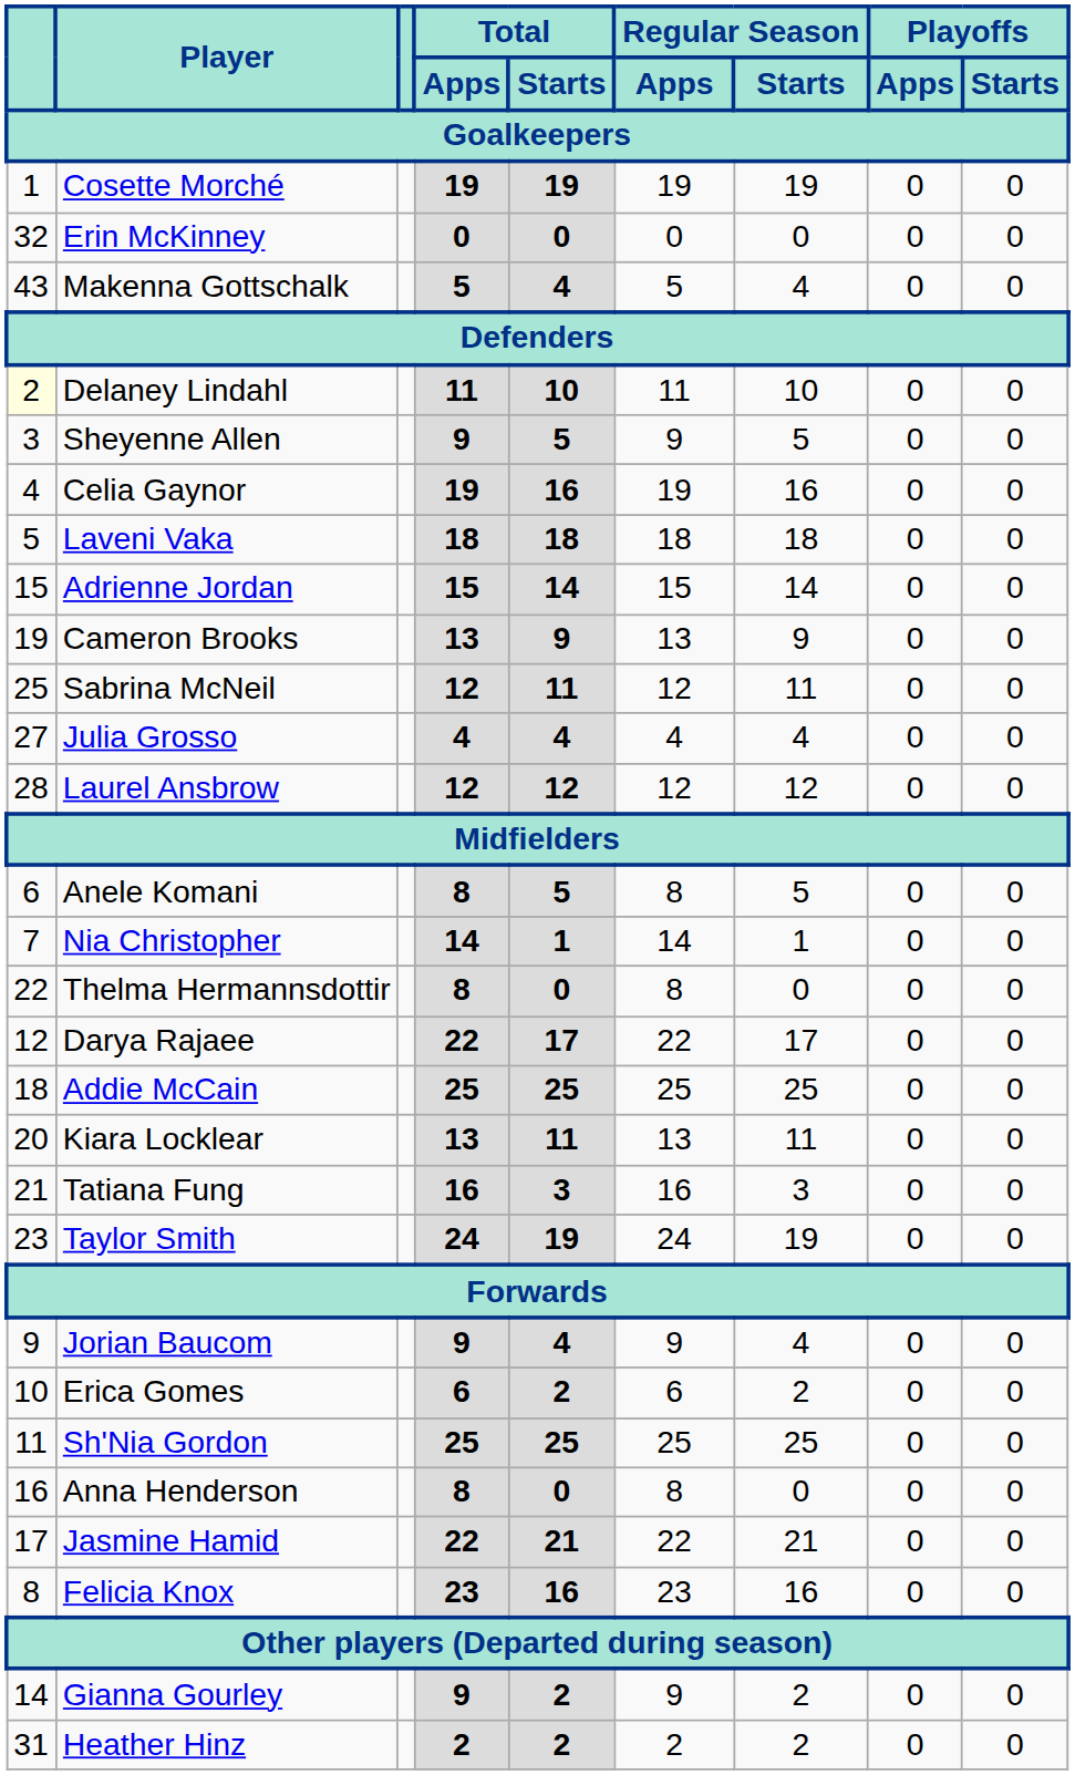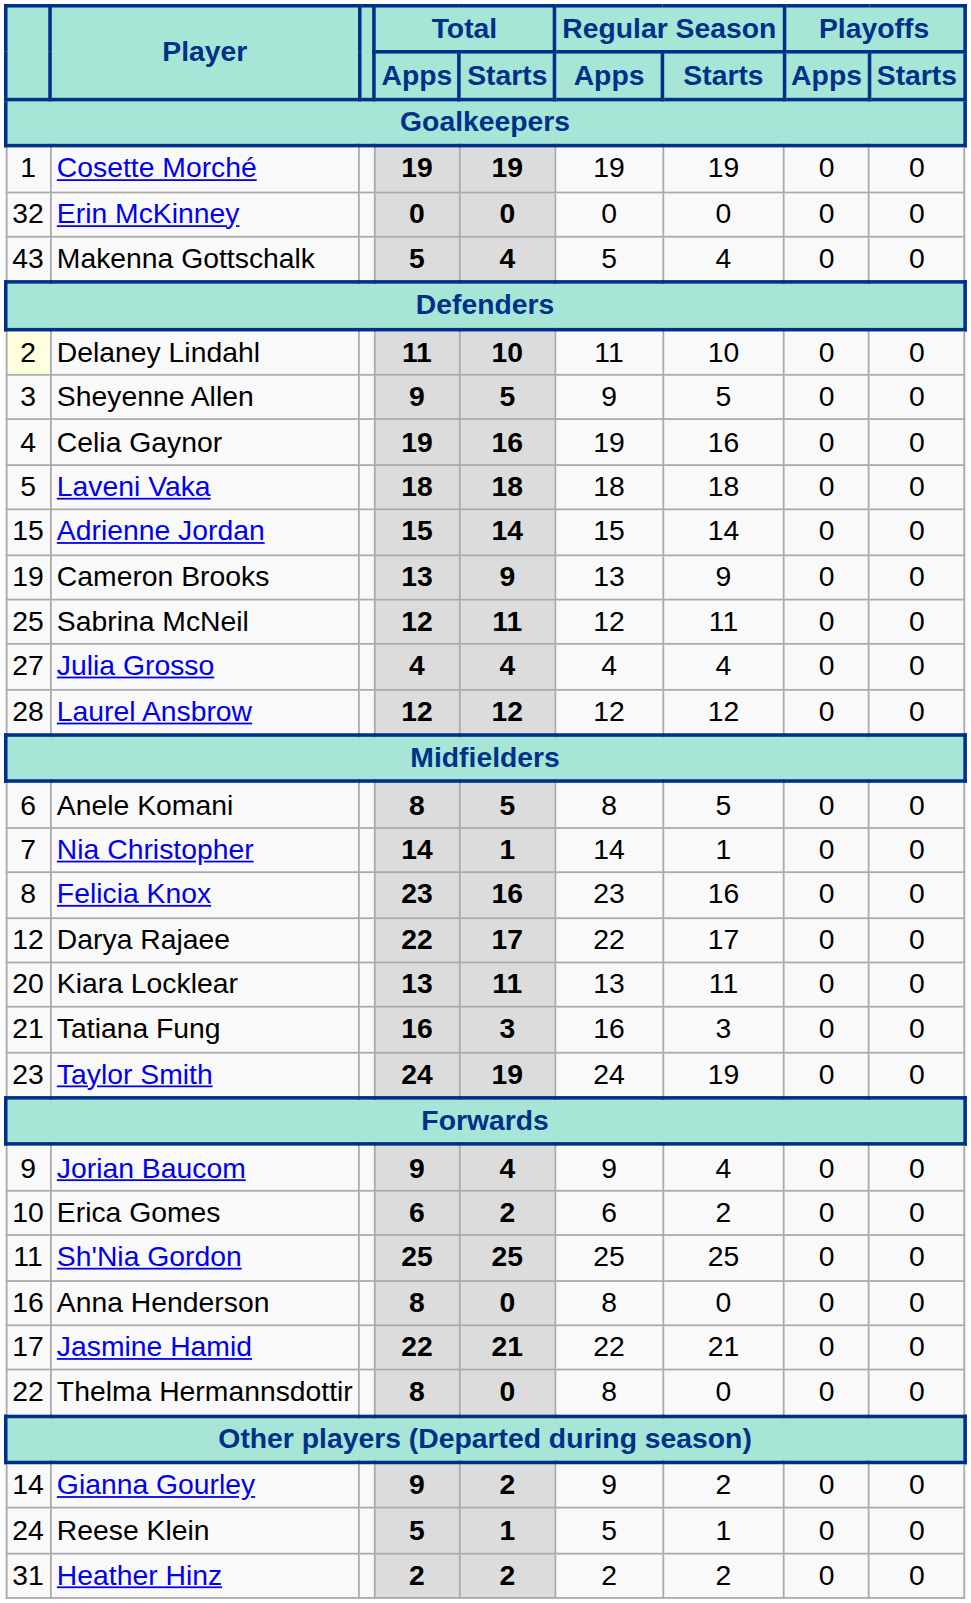rows swapped: Felicia Knox <-> Thelma Hermannsdottir
- row: 18 | Addie McCain | 25 | 25 | 25 | 25 | 0 | 0
+ row: 24 | Reese Klein | 5 | 1 | 5 | 1 | 0 | 0
